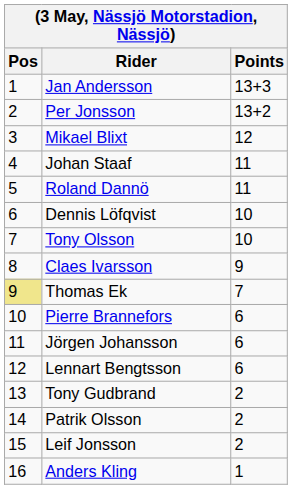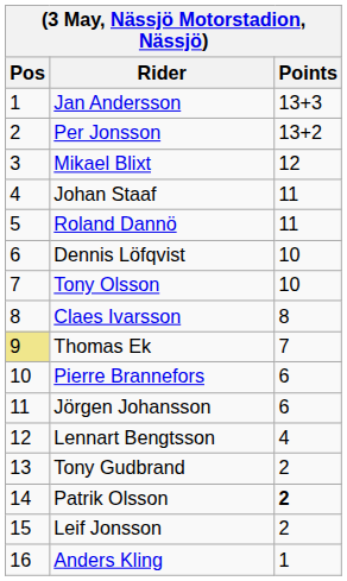Claes Ivarsson | Points: 9 -> 8
Lennart Bengtsson | Points: 6 -> 4
Patrik Olsson | Points: normal -> bold
